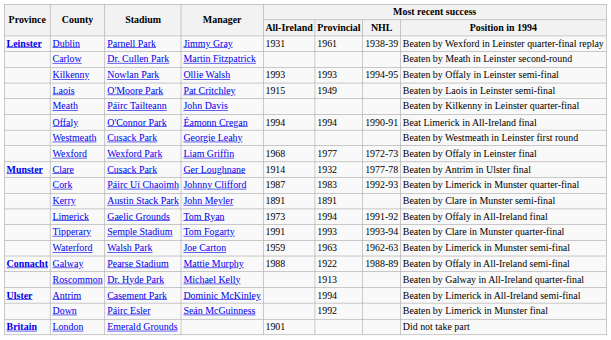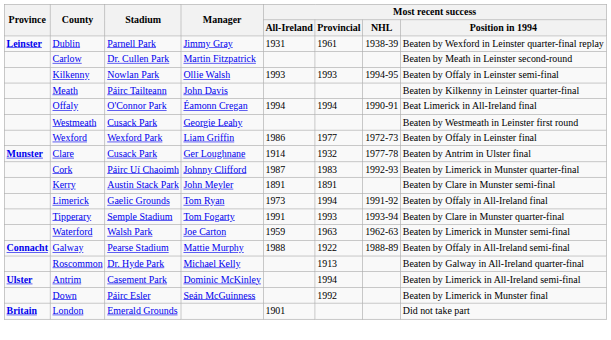- row: Laois | O'Moore Park | Pat Critchley | 1915 | 1949 | Beaten by Laois in Leinster semi-final
Wexford | Most recent success / All-Ireland: 1968 -> 1986
